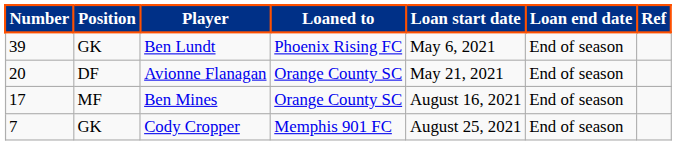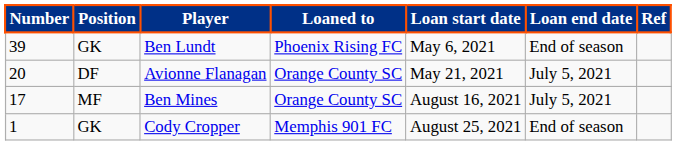Avionne Flanagan | Loan end date: End of season -> July 5, 2021
Ben Mines | Loan end date: End of season -> July 5, 2021
Cody Cropper | Number: 7 -> 1
